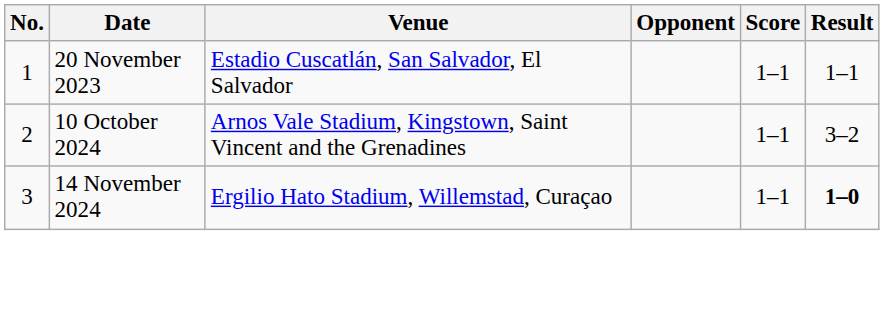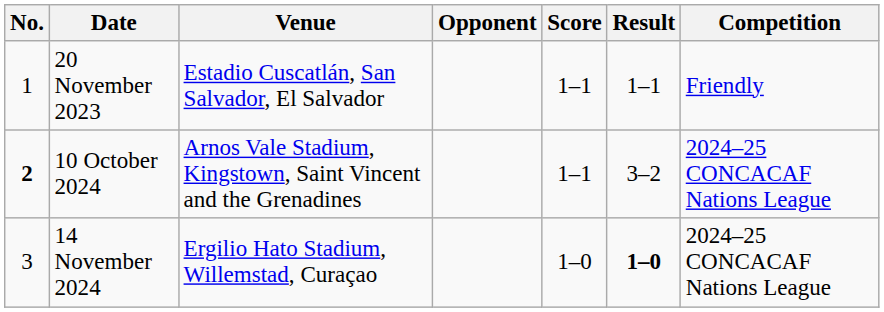+ column: Competition | Friendly | 2024–25 CONCACAF Nations League | 2024–25 CONCACAF Nations League
10 October 2024 | No.: normal -> bold
14 November 2024 | Score: 1–1 -> 1–0
